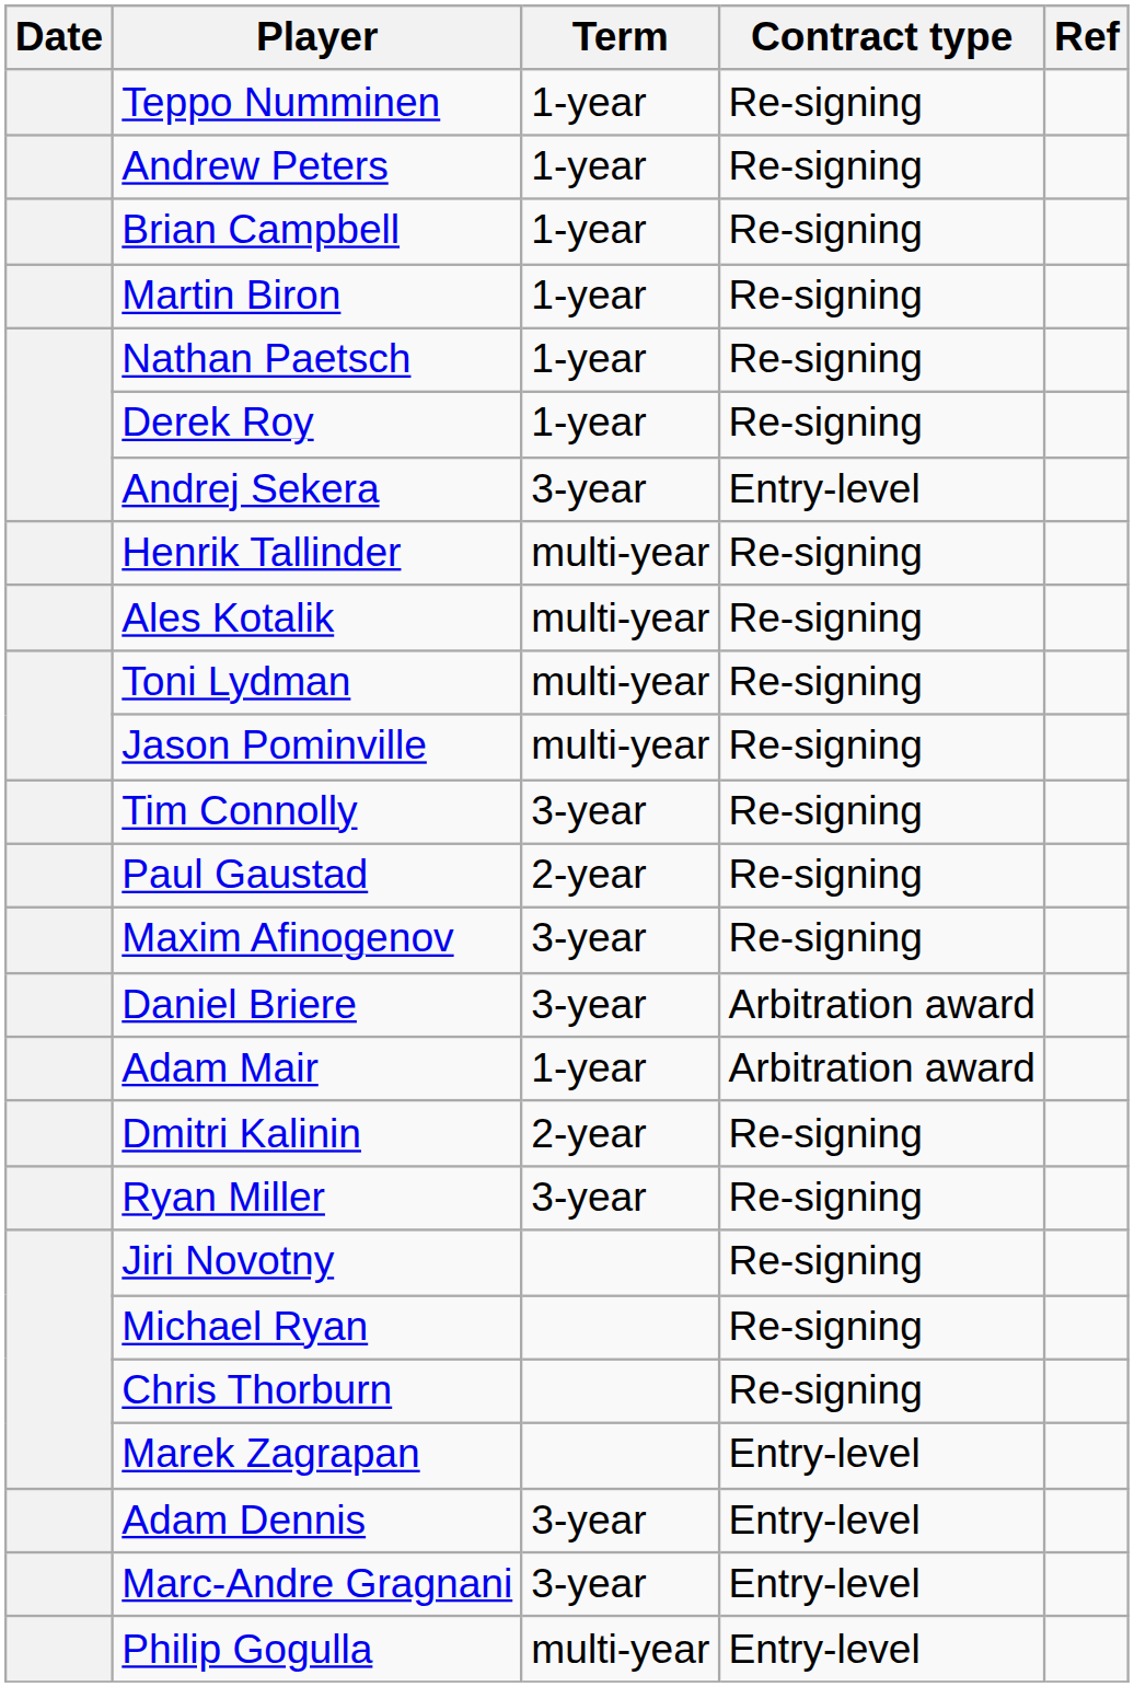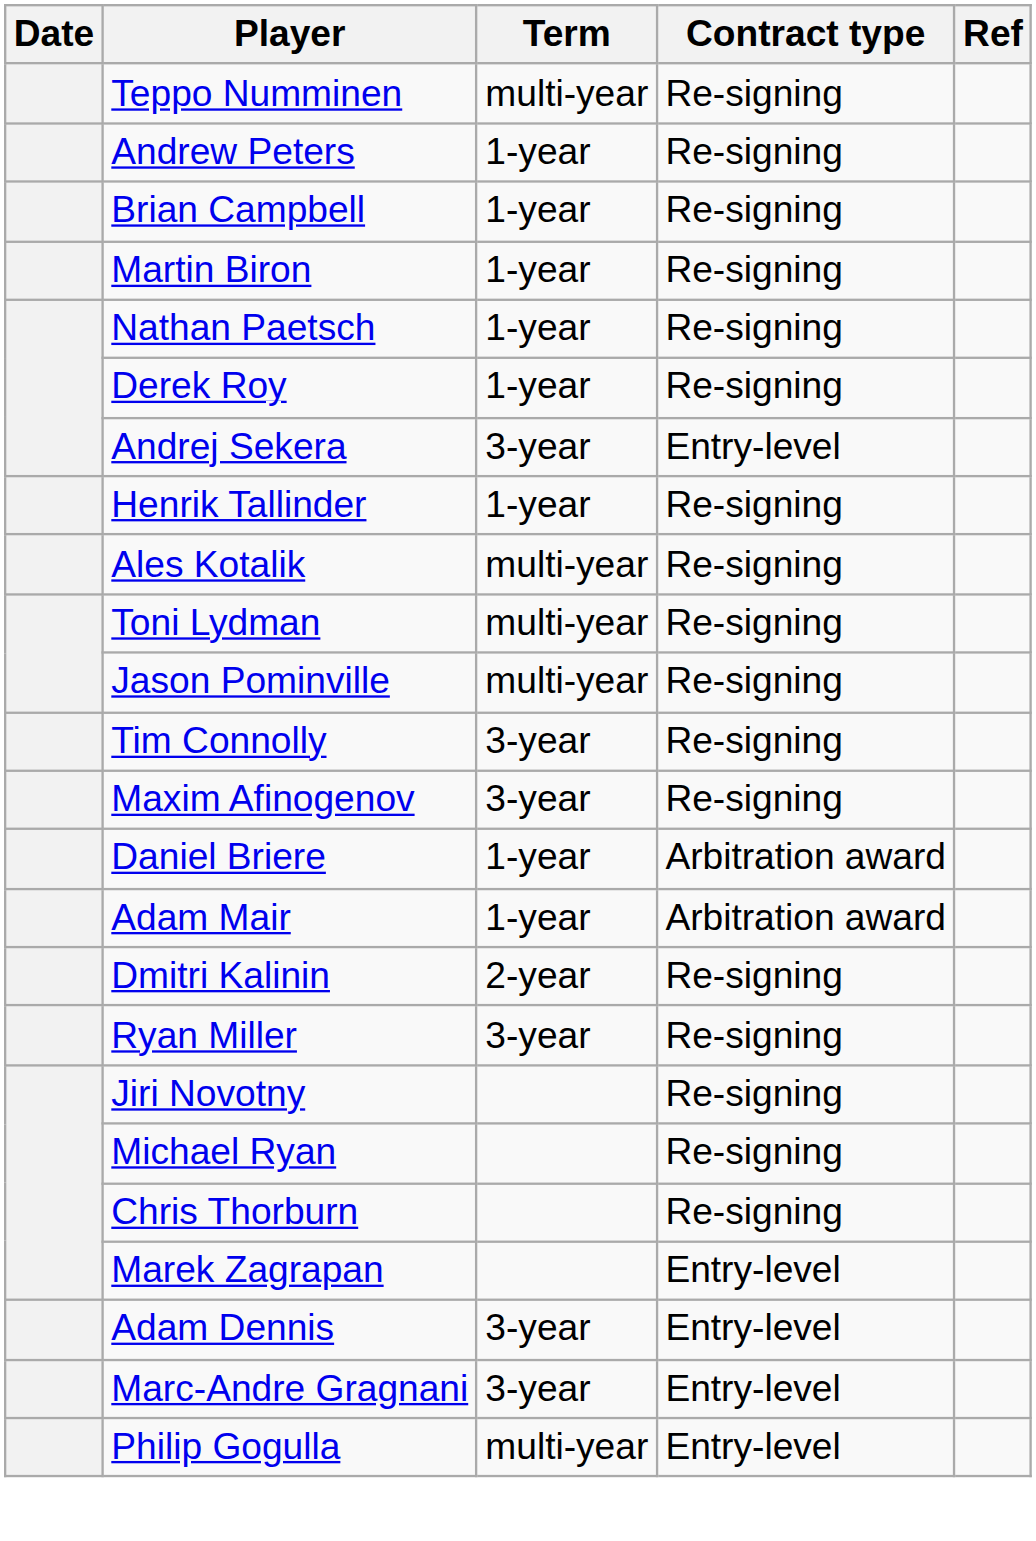Teppo Numminen | Term: 1-year -> multi-year
Henrik Tallinder | Term: multi-year -> 1-year
- row: Paul Gaustad | 2-year | Re-signing
Daniel Briere | Term: 3-year -> 1-year
